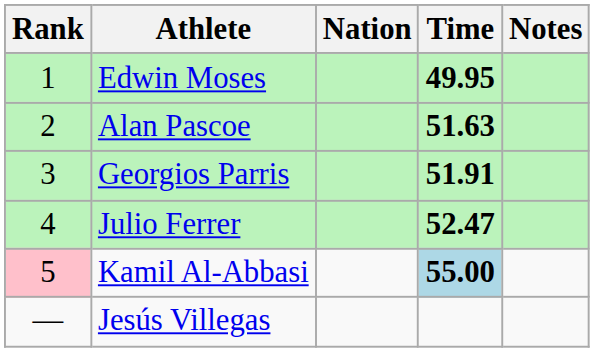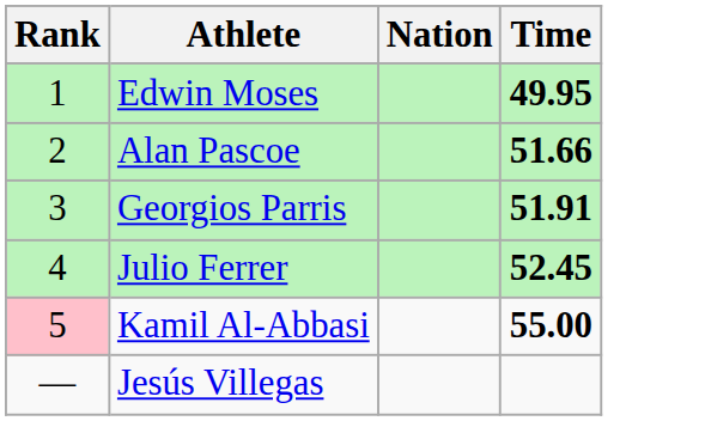- column: Notes
Alan Pascoe | Time: 51.63 -> 51.66
Julio Ferrer | Time: 52.47 -> 52.45
Kamil Al-Abbasi | Time: lightblue background -> no background
